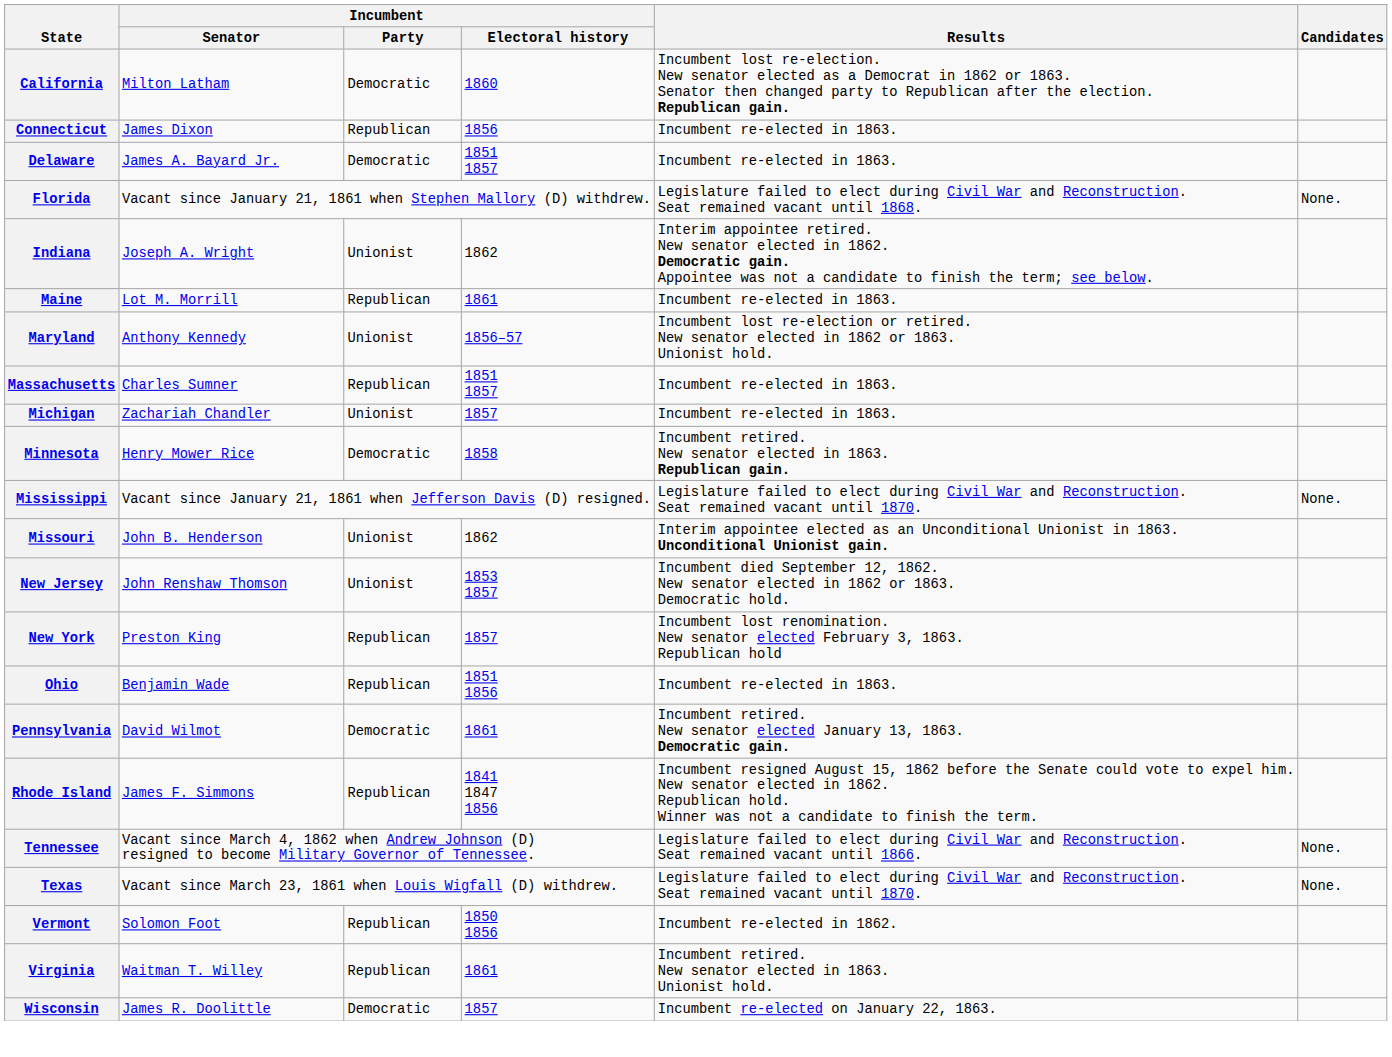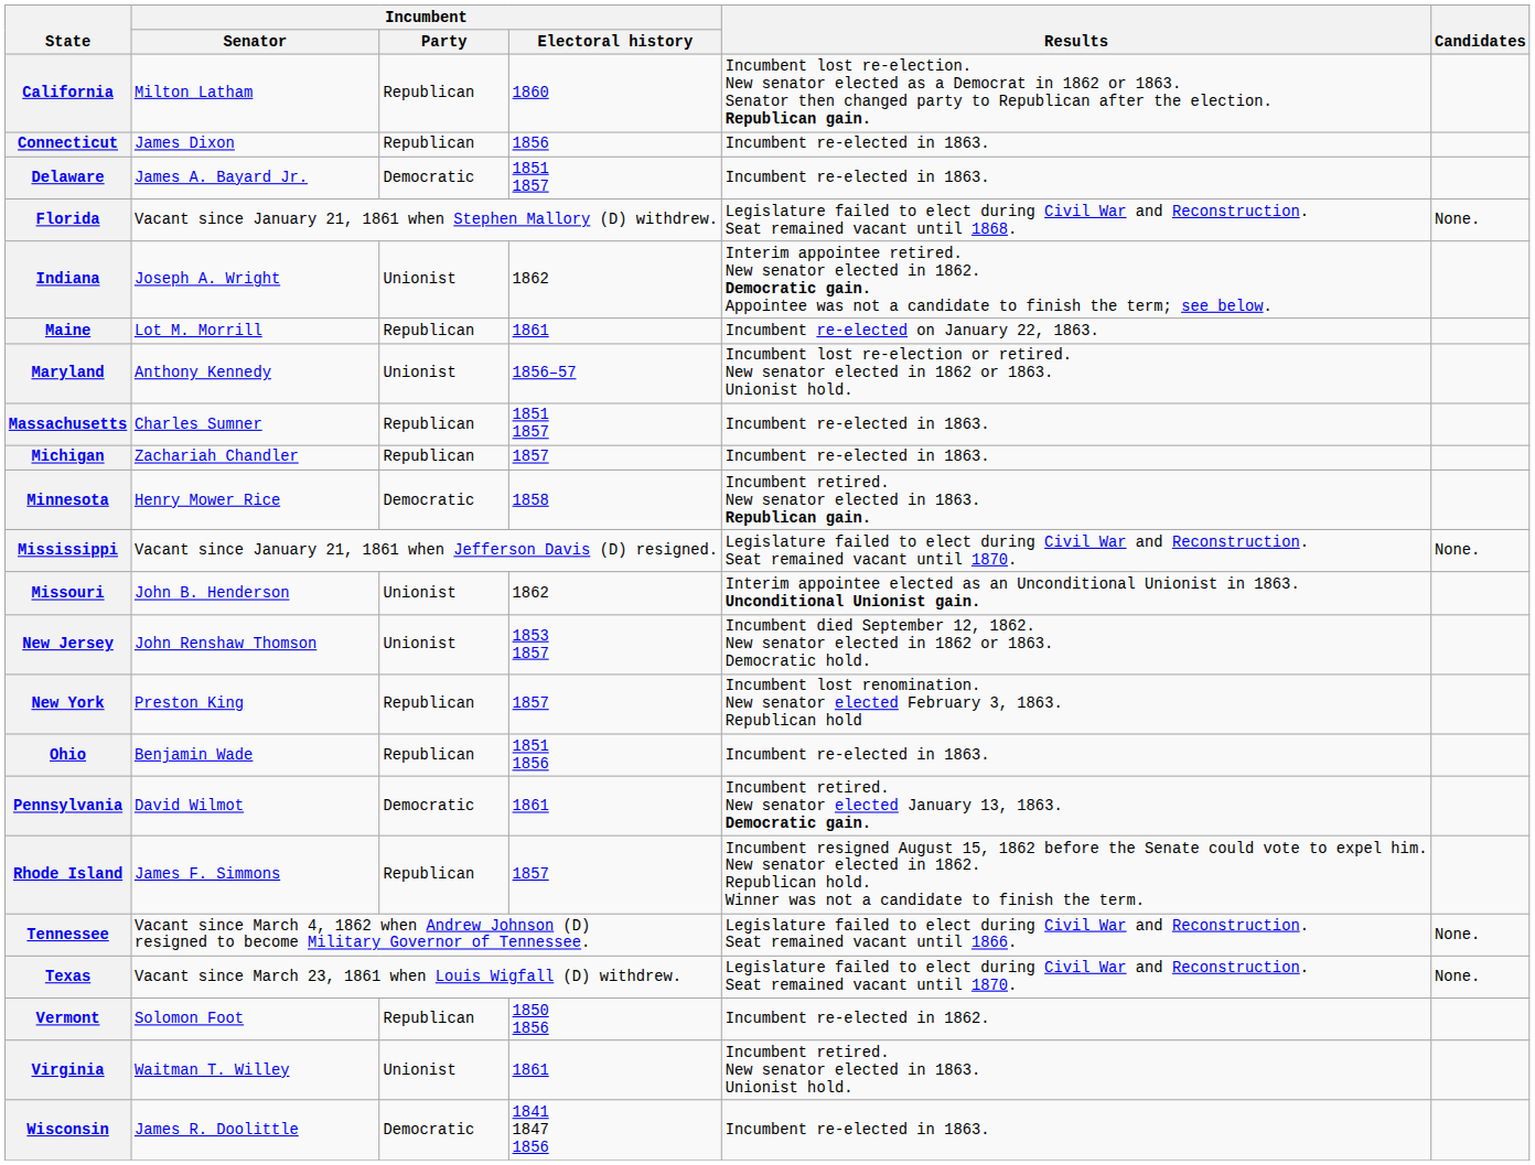California | Incumbent / Party: Democratic -> Republican
Maine | Results: Incumbent re-elected in 1863. -> Incumbent re-elected on January 22, 1863.
Michigan | Incumbent / Party: Unionist -> Republican
Rhode Island | Incumbent / Electoral history: 1841 1847 1856 -> 1857
Virginia | Incumbent / Party: Republican -> Unionist
Wisconsin | Incumbent / Electoral history: 1857 -> 1841 1847 1856
Wisconsin | Results: Incumbent re-elected on January 22, 1863. -> Incumbent re-elected in 1863.
